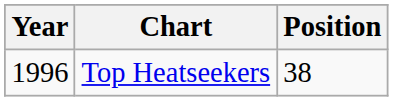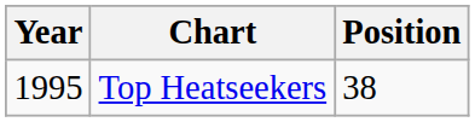Top Heatseekers | Year: 1996 -> 1995
